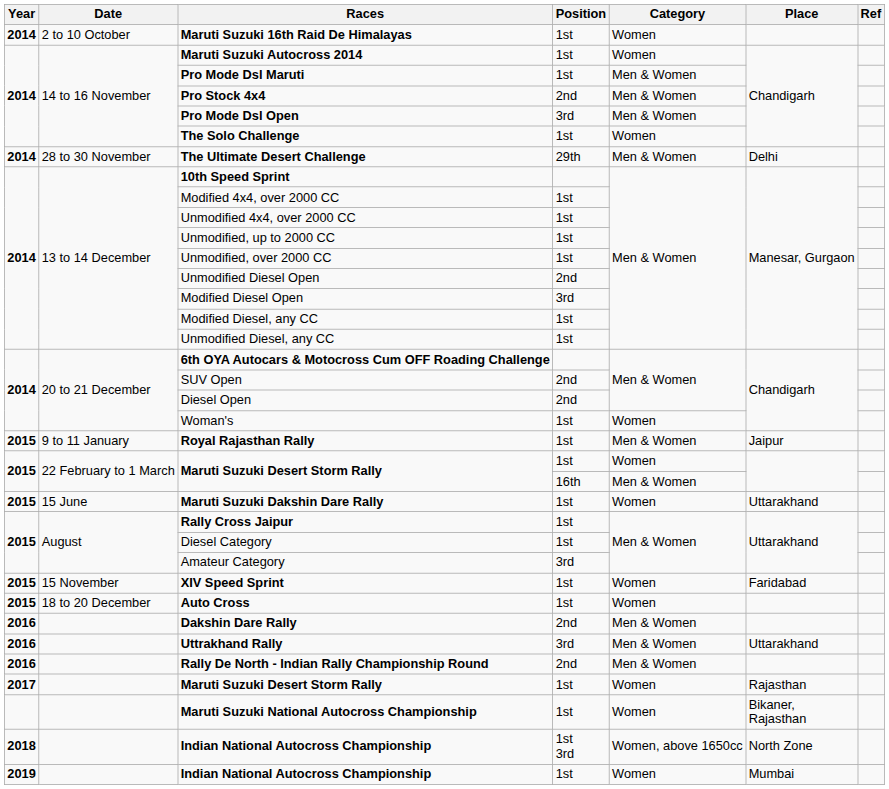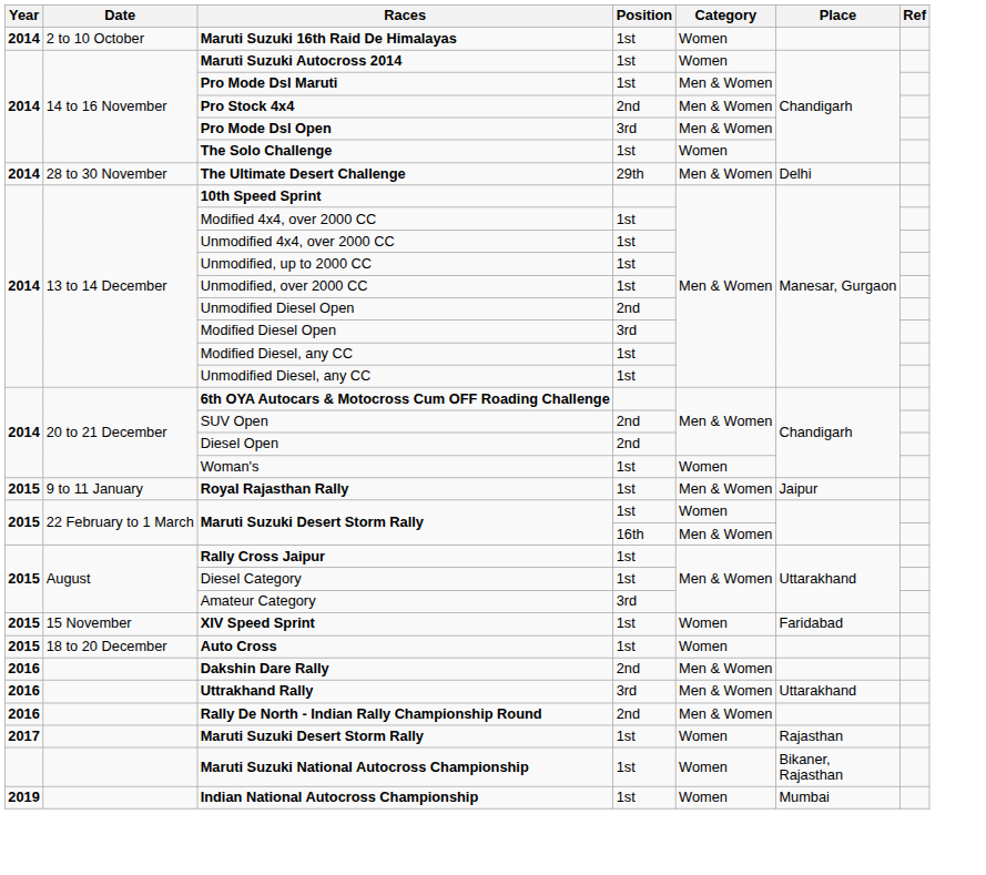- row: 2015 | 15 June | Maruti Suzuki Dakshin Dare Rally | 1st | Women | Uttarakhand
- row: 2018 | Indian National Autocross Championship | 1st 3rd | Women, above 1650cc | North Zone
